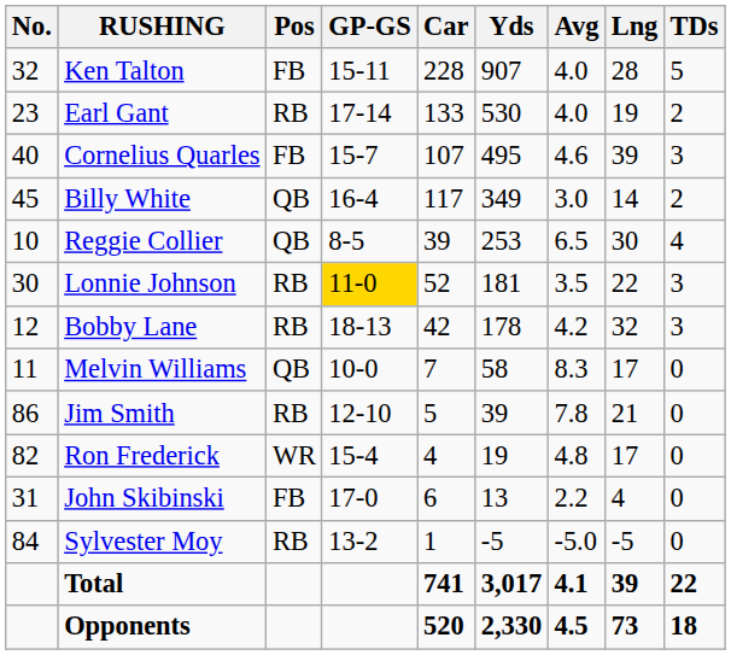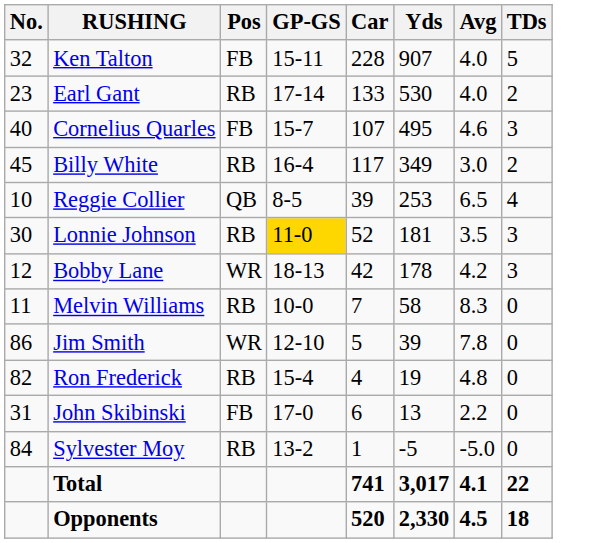- column: Lng | 28 | 19 | 39 | 14 | 30 | 22 | 32 | 17 | 21 | 17 | 4 | -5 | 39 | 73
Billy White | Pos: QB -> RB
Bobby Lane | Pos: RB -> WR
Melvin Williams | Pos: QB -> RB
Jim Smith | Pos: RB -> WR
Ron Frederick | Pos: WR -> RB
